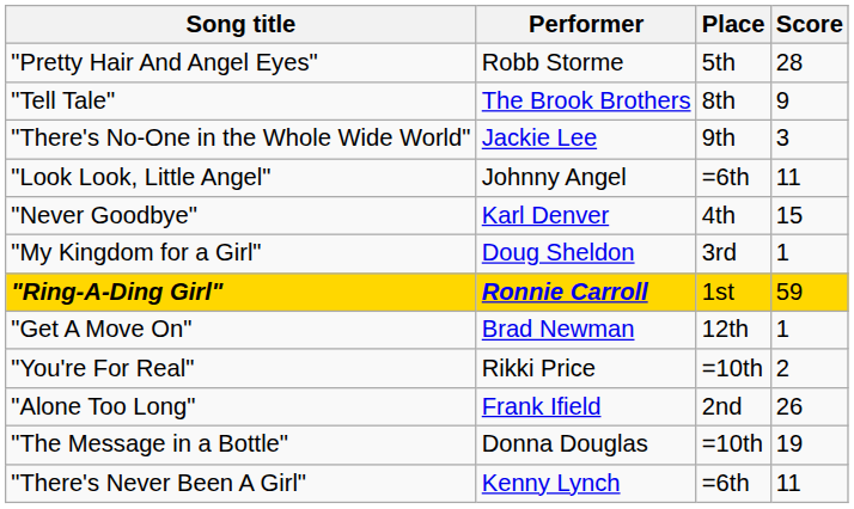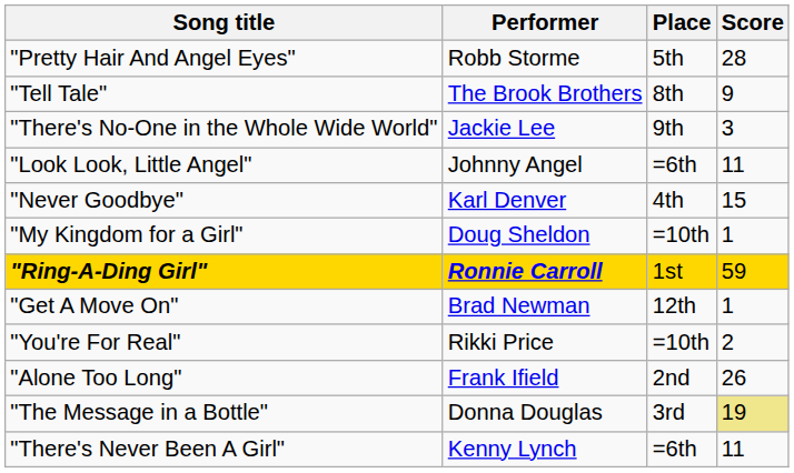"My Kingdom for a Girl" | Place: 3rd -> =10th
"The Message in a Bottle" | Place: =10th -> 3rd
"The Message in a Bottle" | Score: no background -> khaki background
